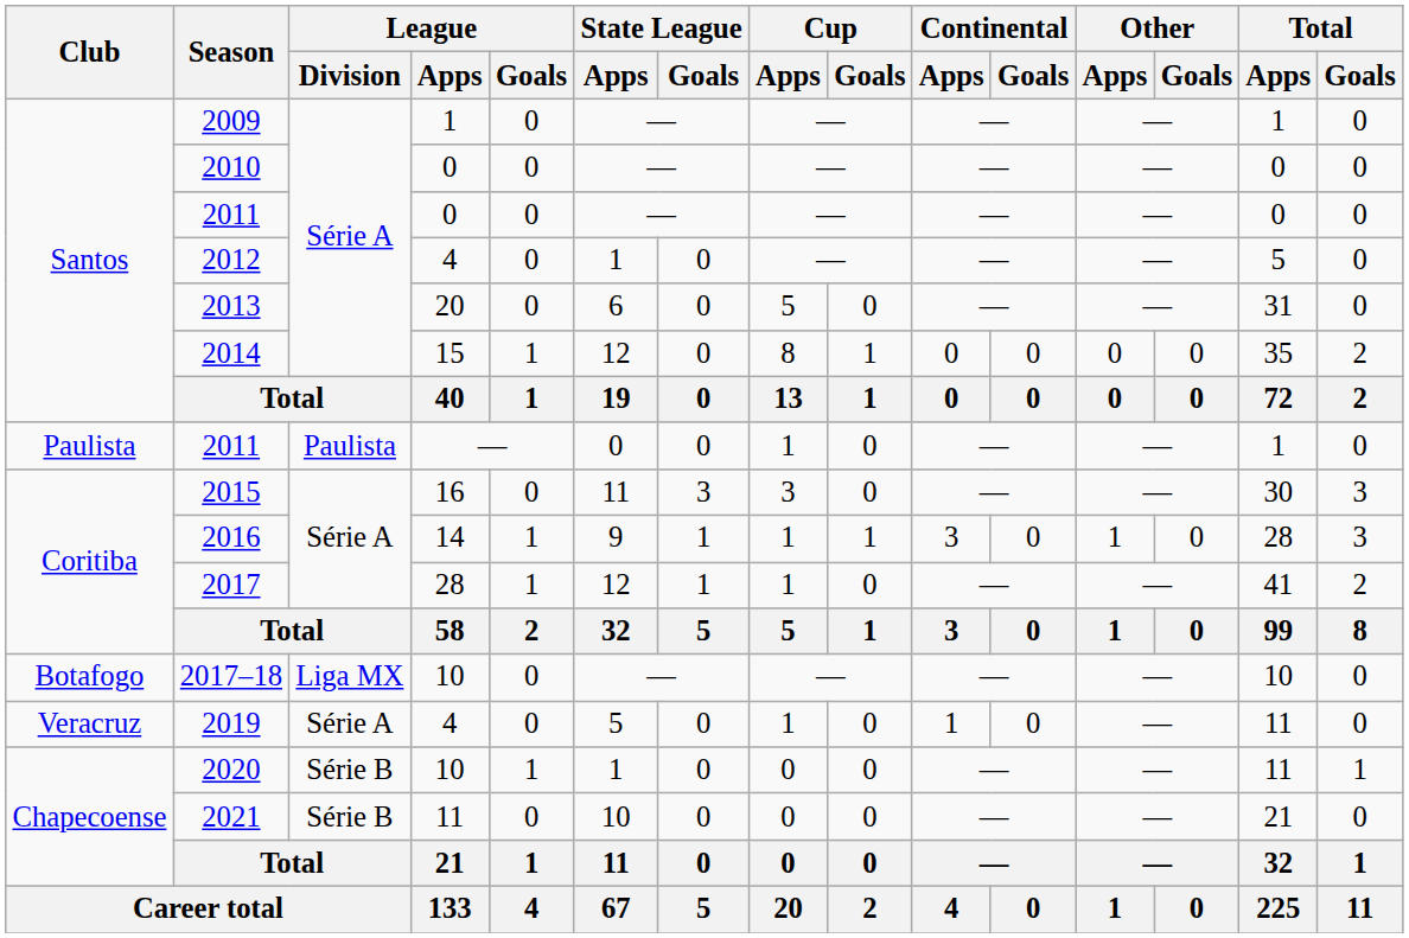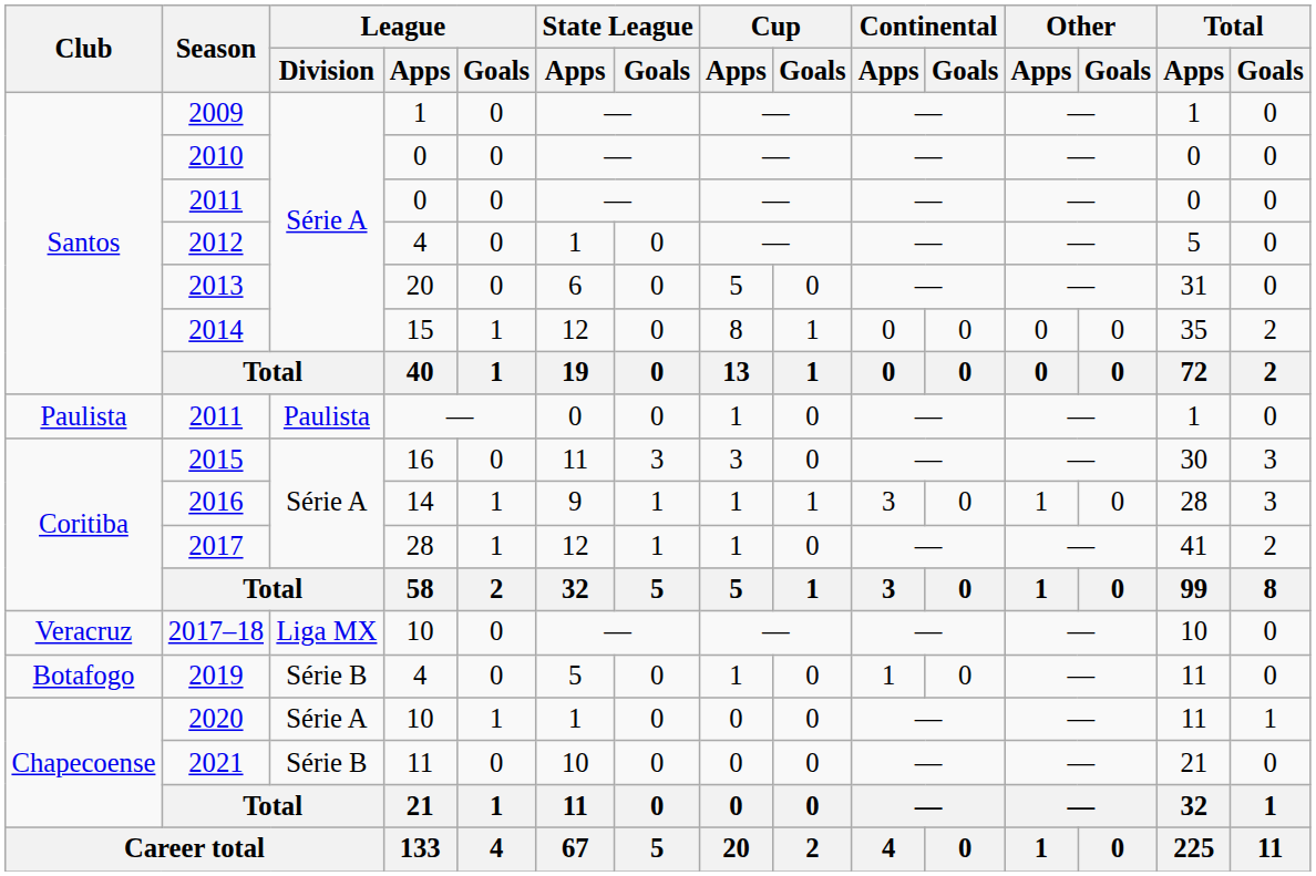2017–18 | Club: Botafogo -> Veracruz
2019 | Club: Veracruz -> Botafogo
2019 | League / Division: Série A -> Série B
2020 | League / Division: Série B -> Série A
